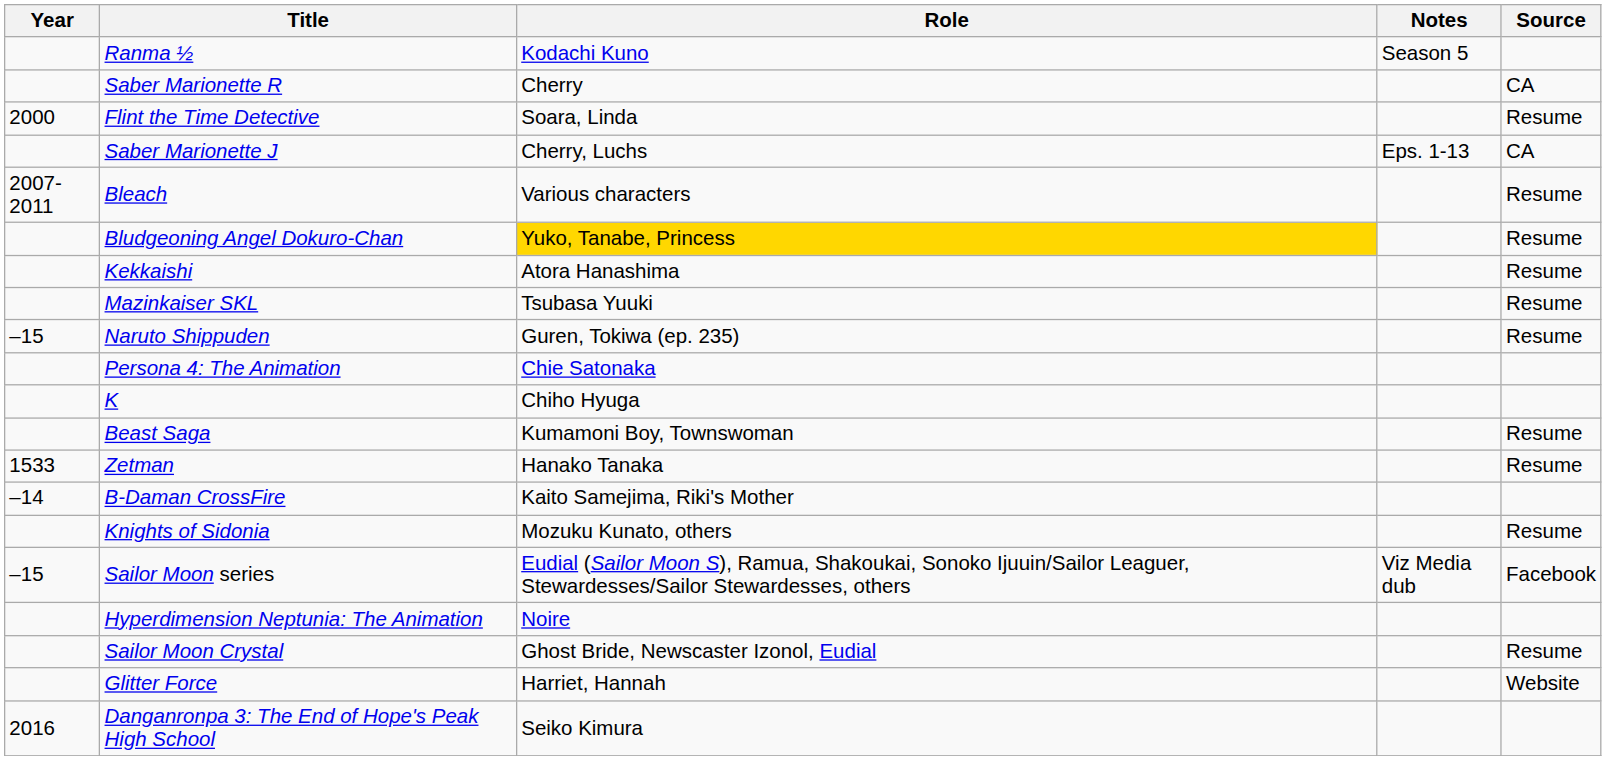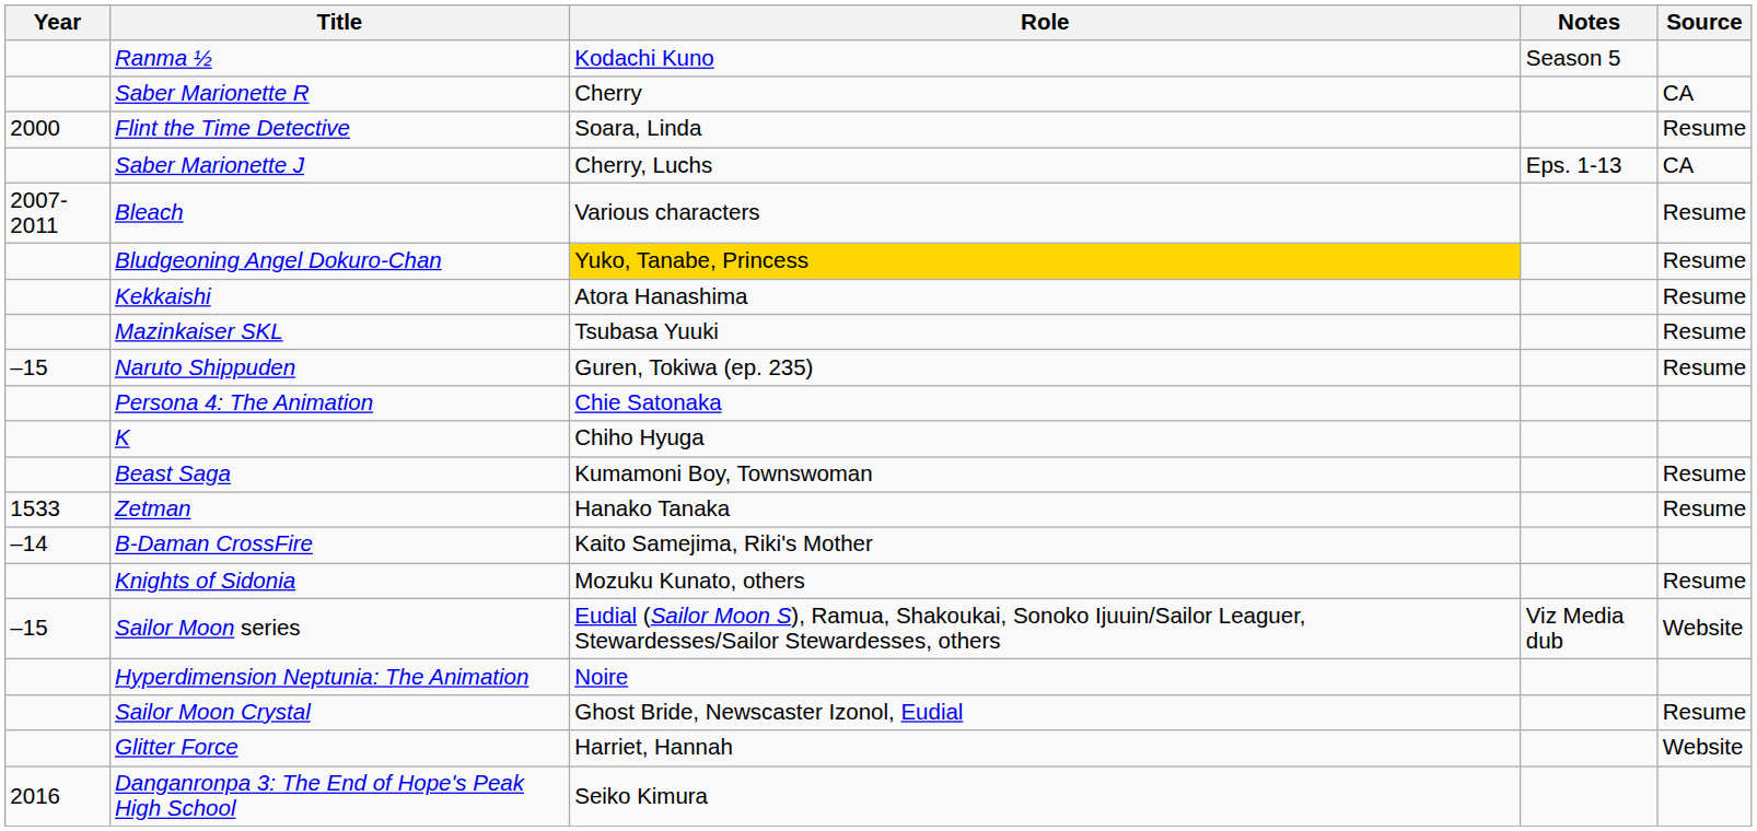Sailor Moon series | Source: Facebook -> Website
